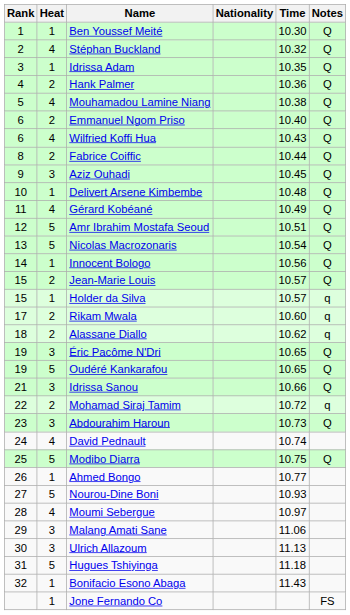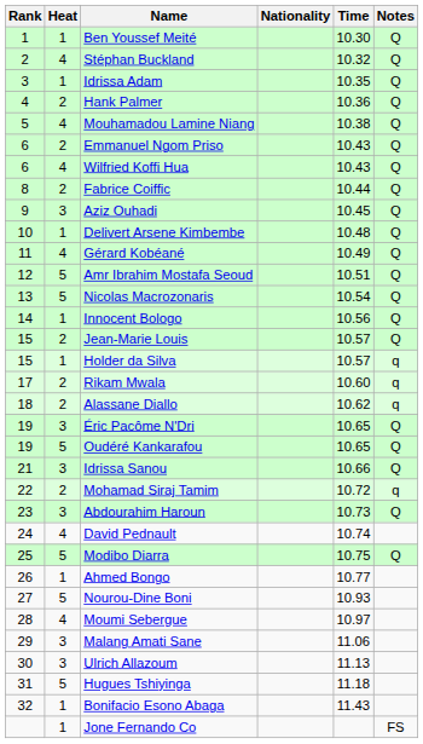Emmanuel Ngom Priso | Time: 10.40 -> 10.43
